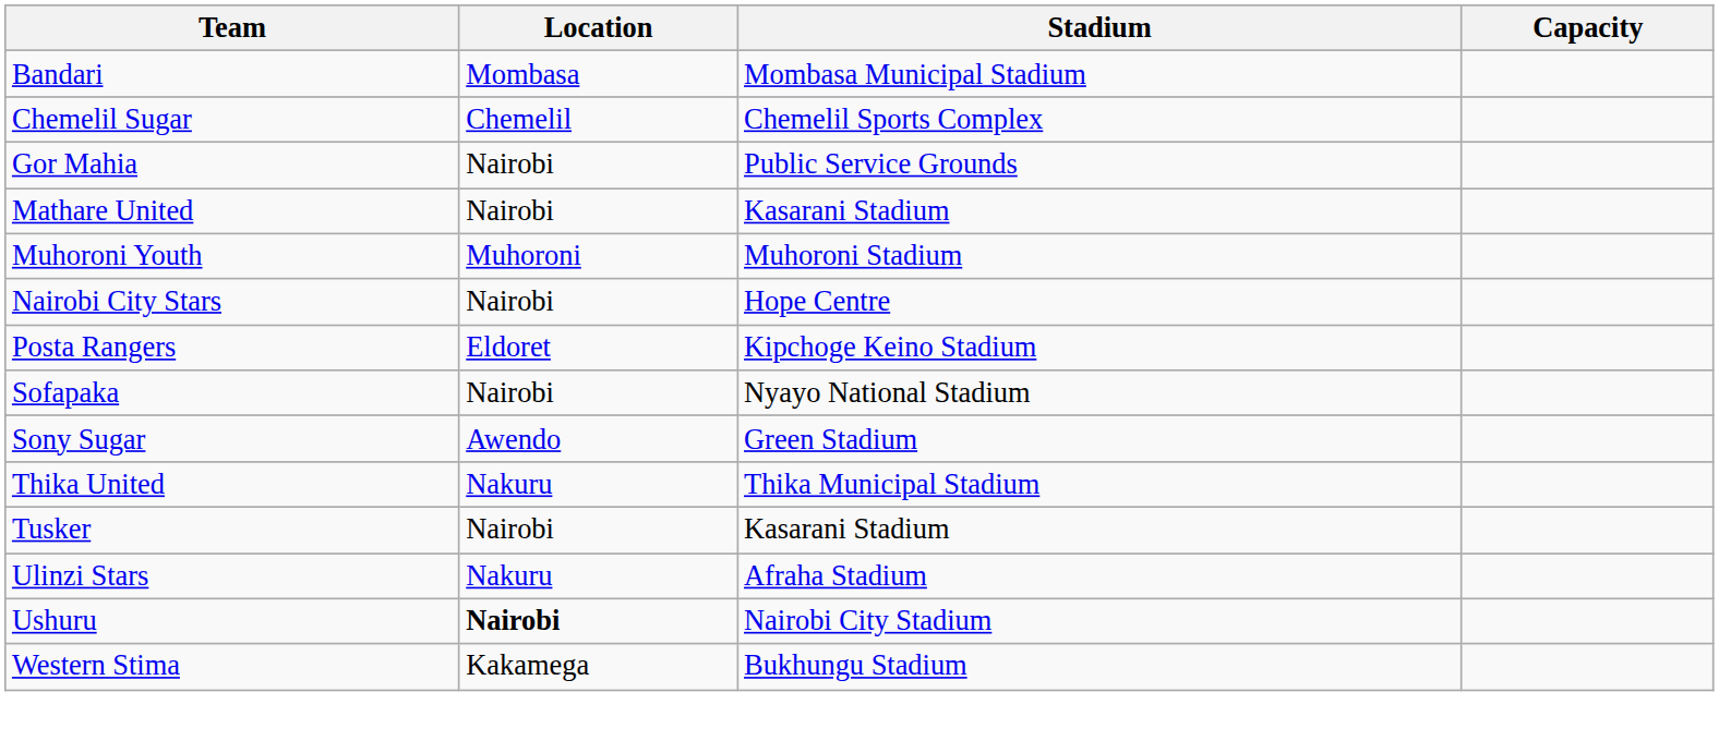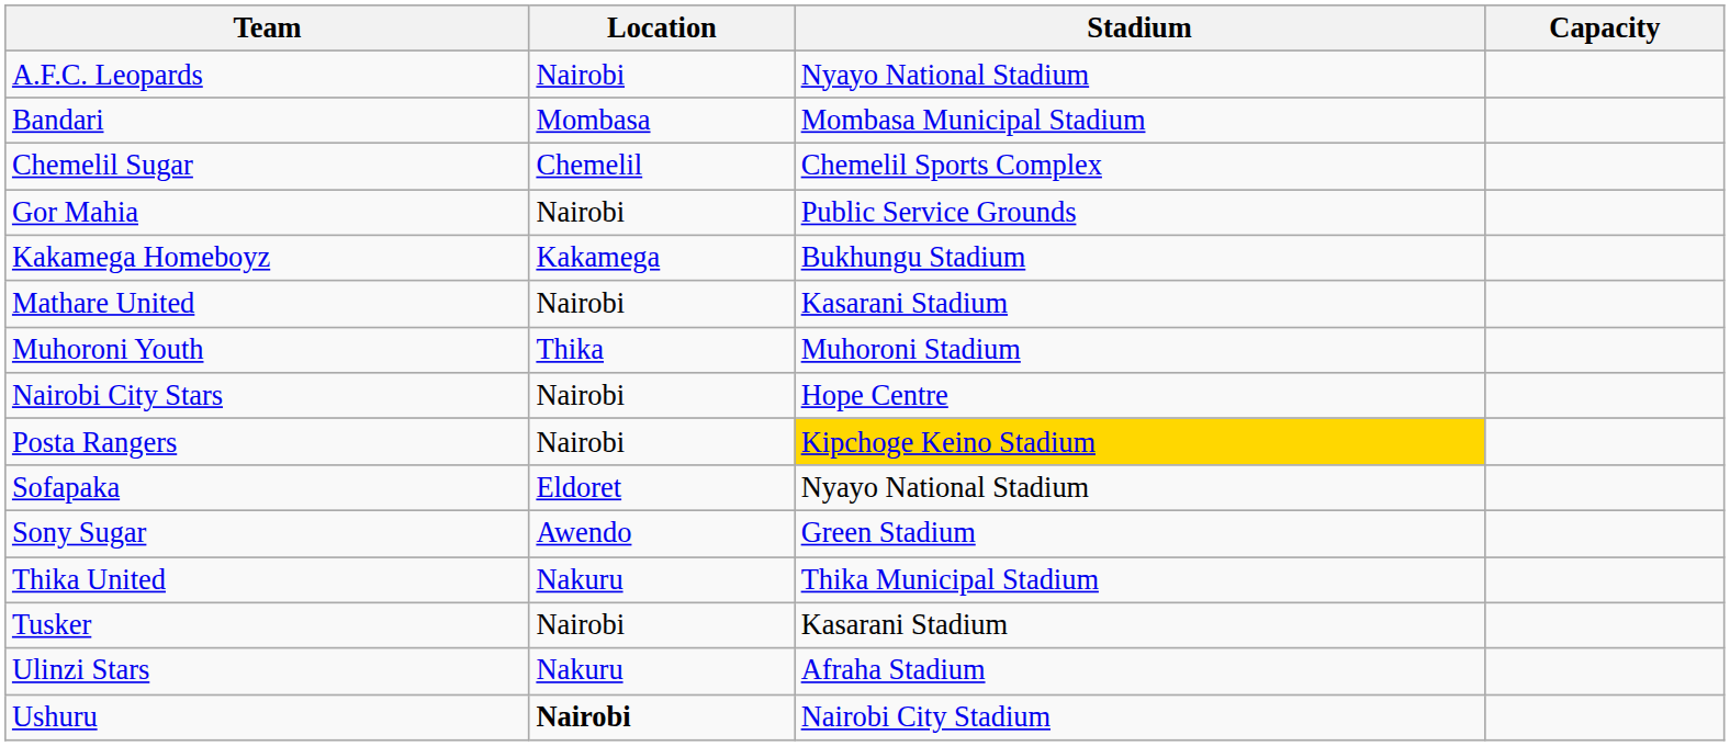+ row: A.F.C. Leopards | Nairobi | Nyayo National Stadium
+ row: Kakamega Homeboyz | Kakamega | Bukhungu Stadium
Muhoroni Youth | Location: Muhoroni -> Thika
Posta Rangers | Location: Eldoret -> Nairobi
Posta Rangers | Stadium: no background -> gold background
Sofapaka | Location: Nairobi -> Eldoret
- row: Western Stima | Kakamega | Bukhungu Stadium
